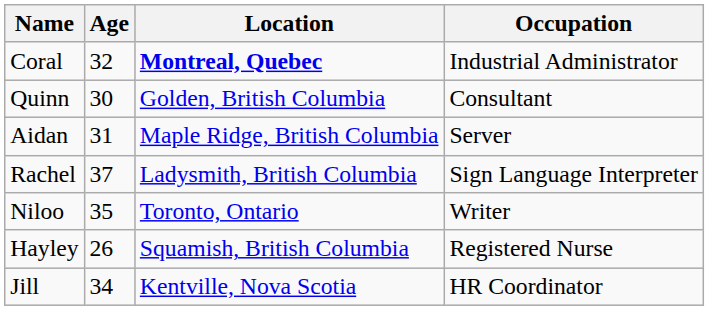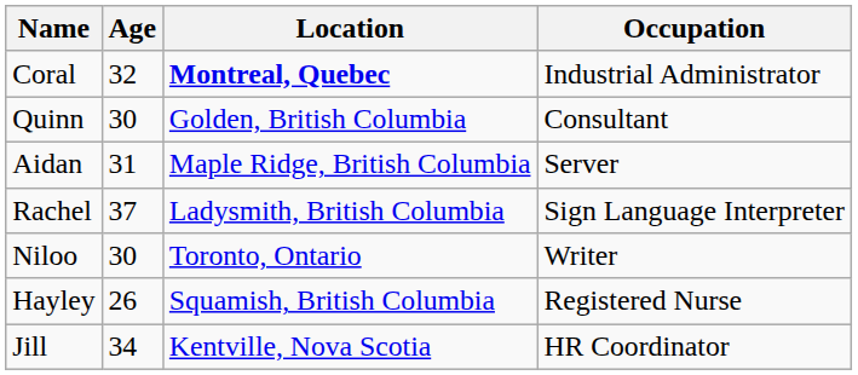Niloo | Age: 35 -> 30
